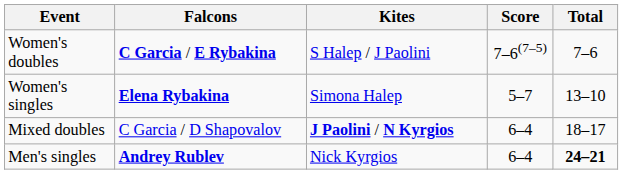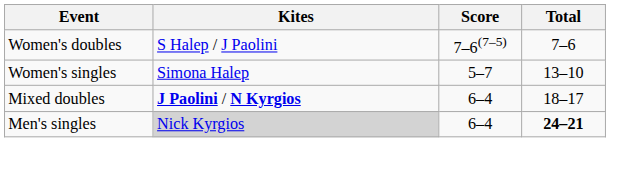- column: Falcons | C Garcia / E Rybakina | Elena Rybakina | C Garcia / D Shapovalov | Andrey Rublev
Men's singles | Kites: no background -> lightgrey background
